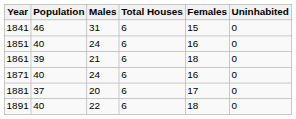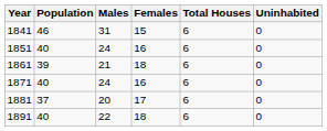columns swapped: Females <-> Total Houses
